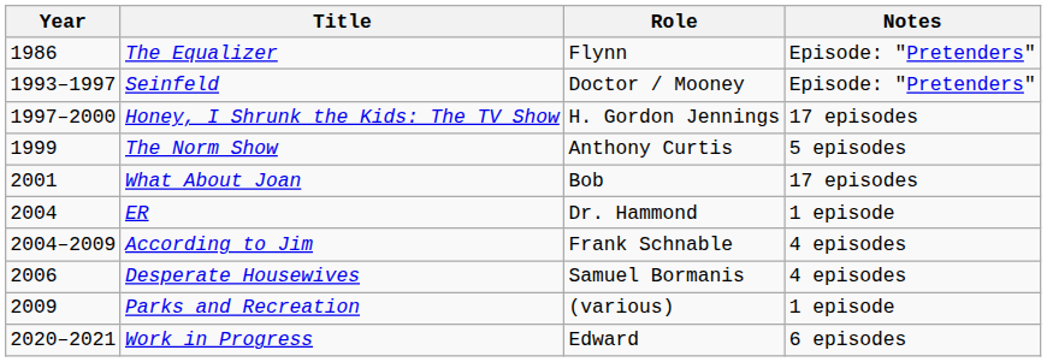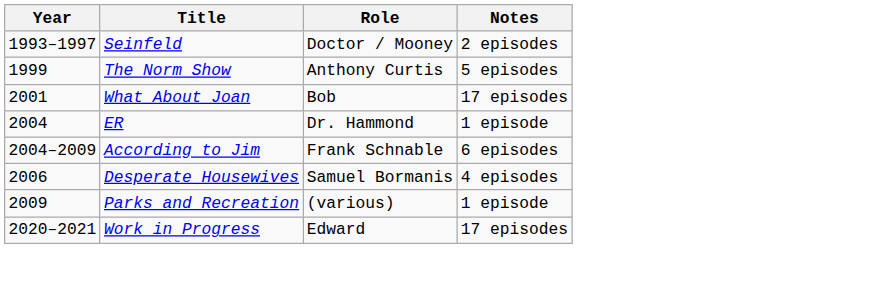- row: 1986 | The Equalizer | Flynn | Episode: "Pretenders"
Seinfeld | Notes: Episode: "Pretenders" -> 2 episodes
- row: 1997–2000 | Honey, I Shrunk the Kids: The TV Show | H. Gordon Jennings | 17 episodes
According to Jim | Notes: 4 episodes -> 6 episodes
Work in Progress | Notes: 6 episodes -> 17 episodes
